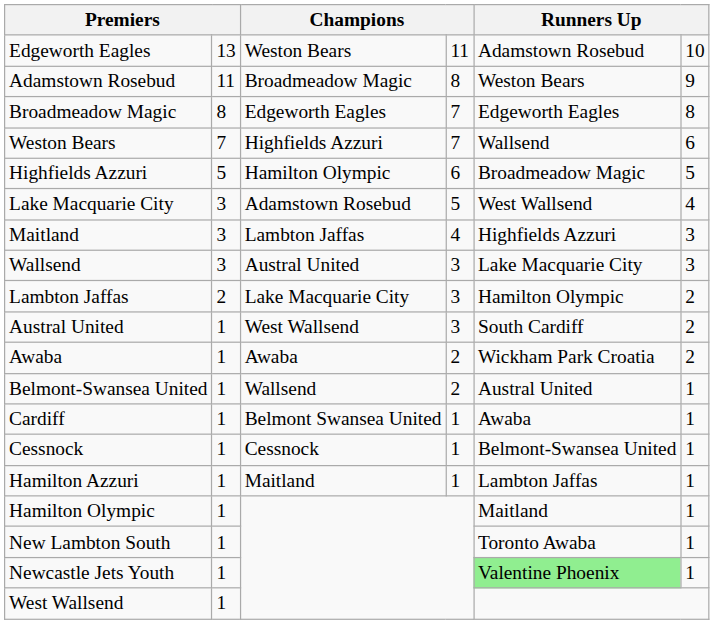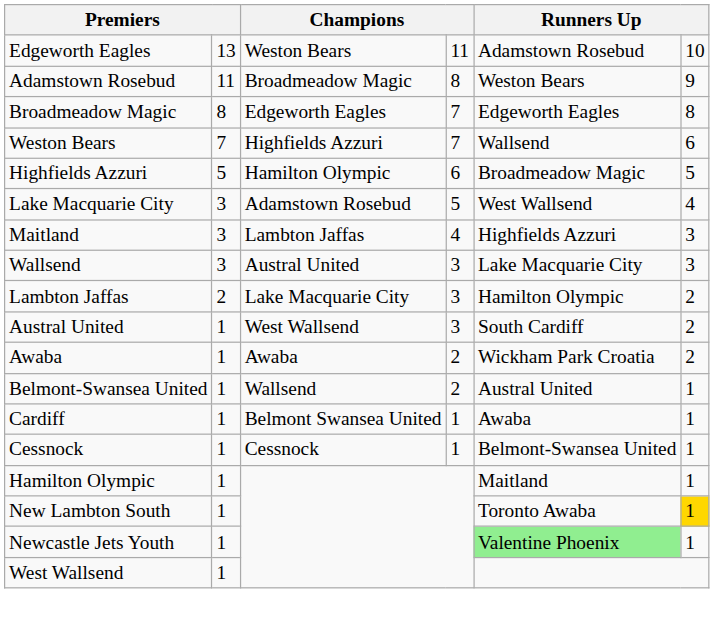- row: Hamilton Azzuri | 1 | Maitland | 1 | Lambton Jaffas | 1
New Lambton South | column 6: no background -> gold background
